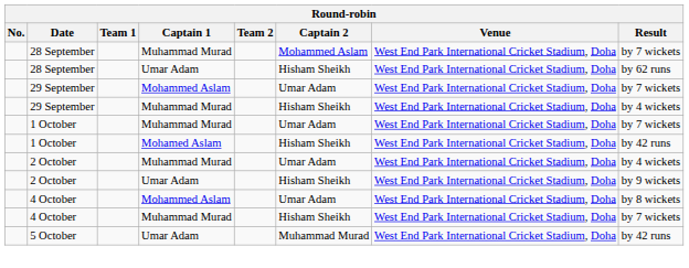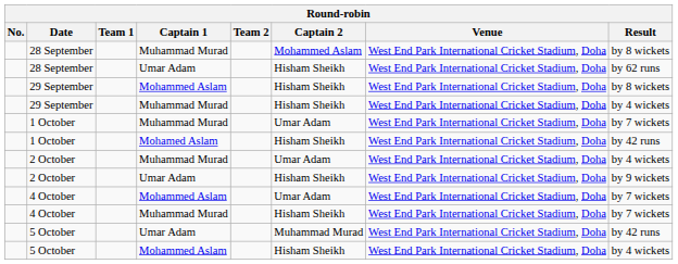28 September / Muhammad Murad | Result: by 7 wickets -> by 8 wickets
29 September / Mohammed Aslam | Captain 2: Umar Adam -> Hisham Sheikh
29 September / Mohammed Aslam | Result: by 7 wickets -> by 8 wickets
4 October / Mohammed Aslam | Result: by 8 wickets -> by 7 wickets
+ row: 5 October | Mohammed Aslam | Hisham Sheikh | West End Park International Cricket Stadium, Doha | by 4 wickets
